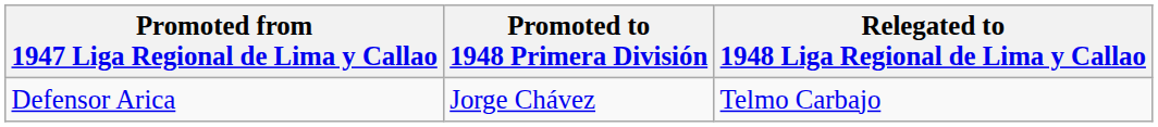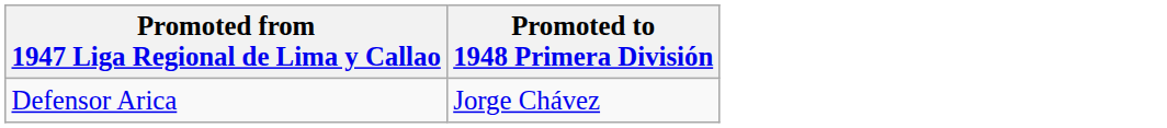- column: Relegated to 1948 Liga Regional de Lima y Callao | Telmo Carbajo
